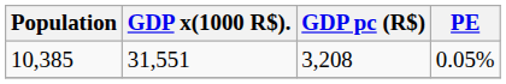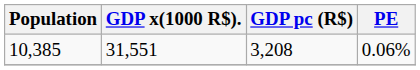10,385 | PE: 0.05% -> 0.06%
